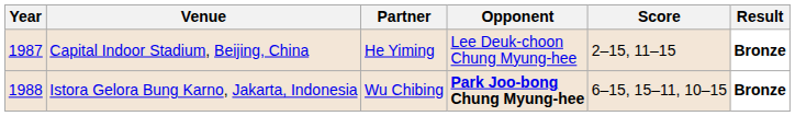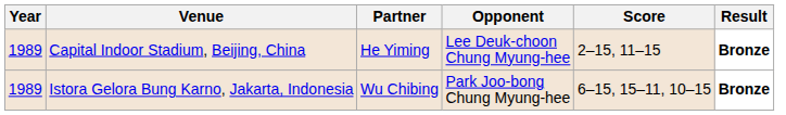Capital Indoor Stadium, Beijing, China | Year: 1987 -> 1989
Istora Gelora Bung Karno, Jakarta, Indonesia | Year: 1988 -> 1989
Istora Gelora Bung Karno, Jakarta, Indonesia | Opponent: bold -> normal
